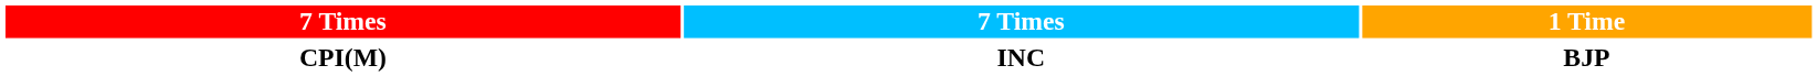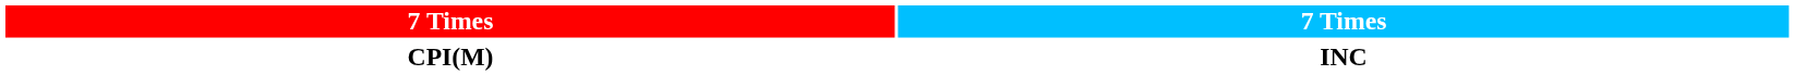- column: 1 Time | BJP
